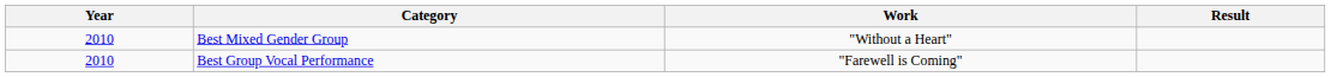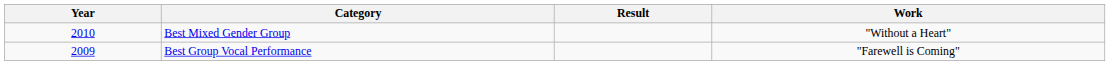columns swapped: Work <-> Result
Best Group Vocal Performance | Year: 2010 -> 2009
